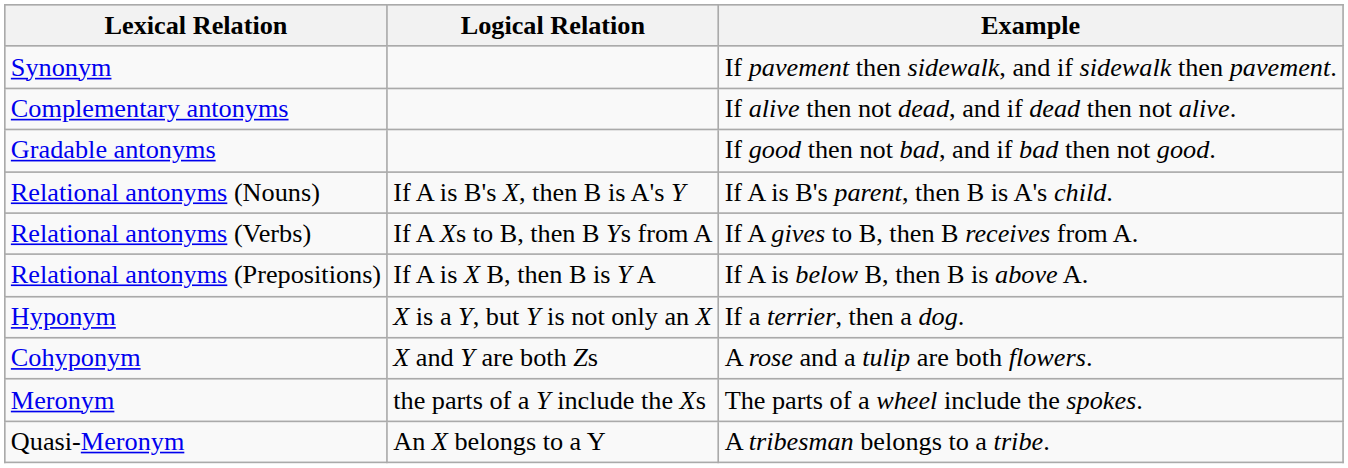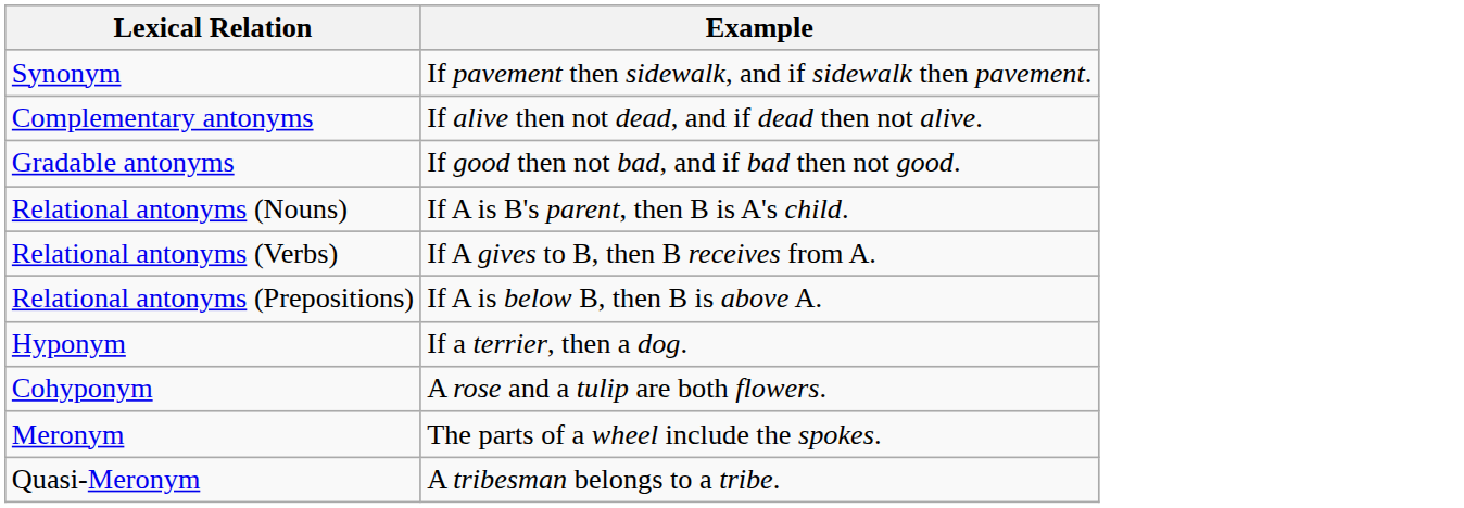- column: Logical Relation | If A is B's X, then B is A's Y | If A Xs to B, then B Ys from A | If A is X B, then B is Y A | X is a Y, but Y is not only an X | X and Y are both Zs | the parts of a Y include the Xs | An X belongs to a Y
